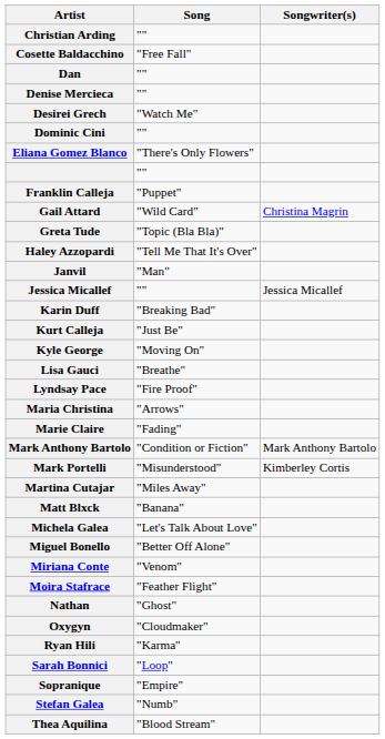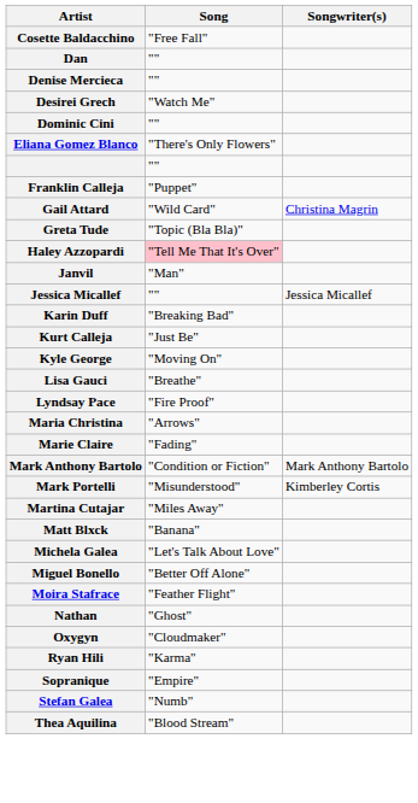- row: Christian Arding | ""
Haley Azzopardi | Song: no background -> pink background
- row: Miriana Conte | "Venom"
- row: Sarah Bonnici | "Loop"
